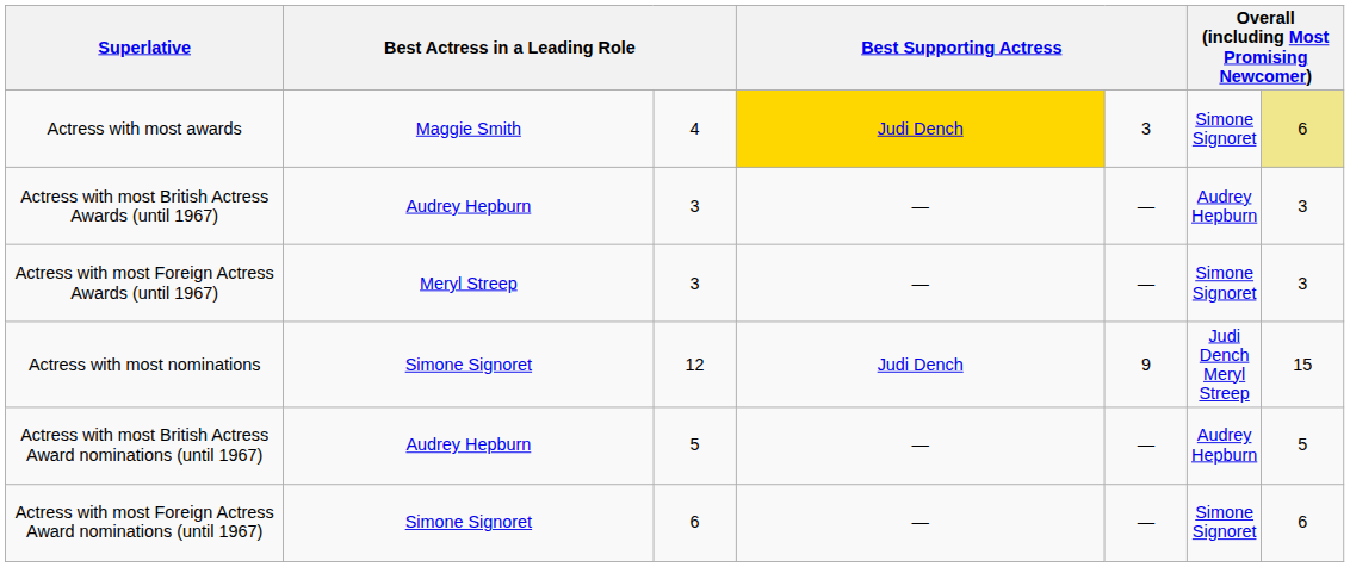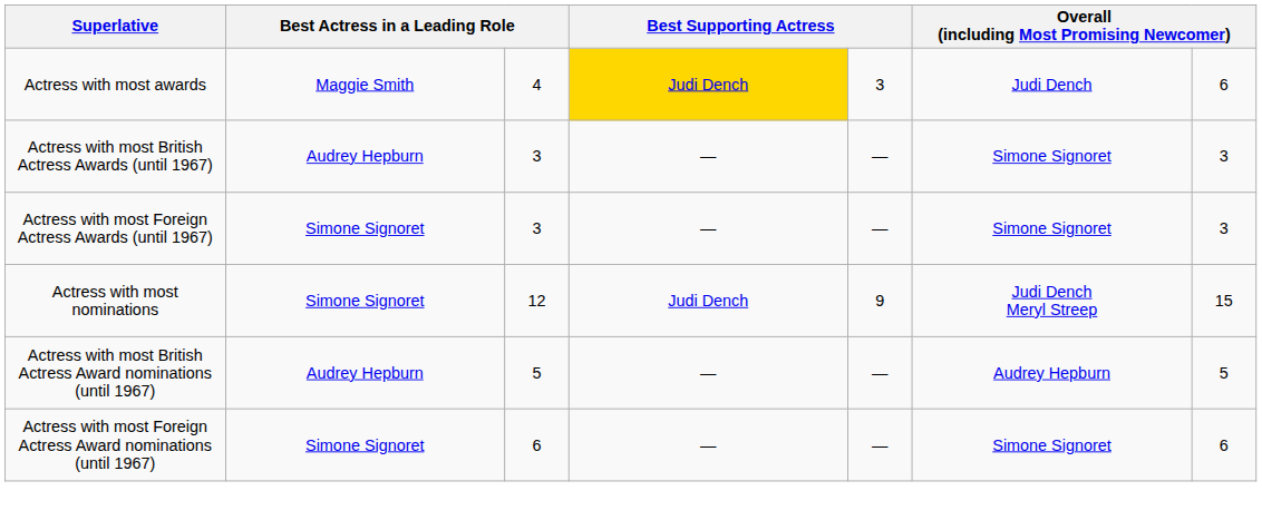Actress with most awards | column 6: Simone Signoret -> Judi Dench
Actress with most awards | column 7: khaki background -> no background
Actress with most British Actress Awards (until 1967) | column 6: Audrey Hepburn -> Simone Signoret
Actress with most Foreign Actress Awards (until 1967) | column 2: Meryl Streep -> Simone Signoret
